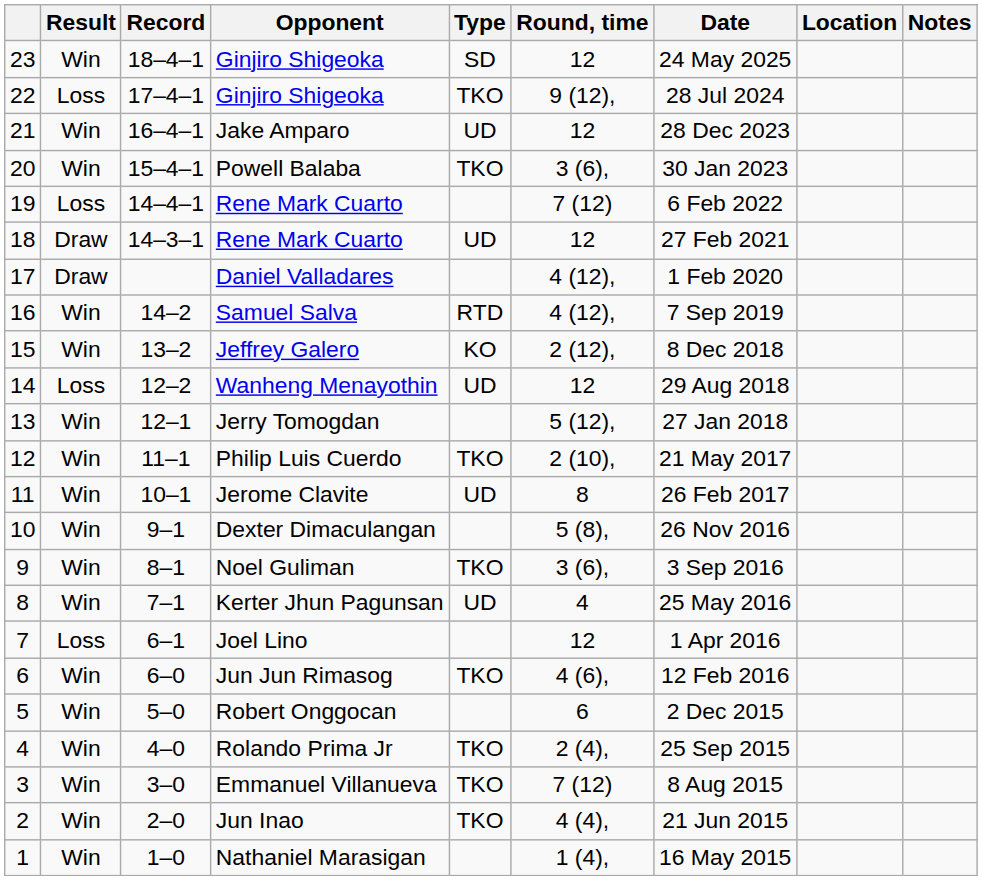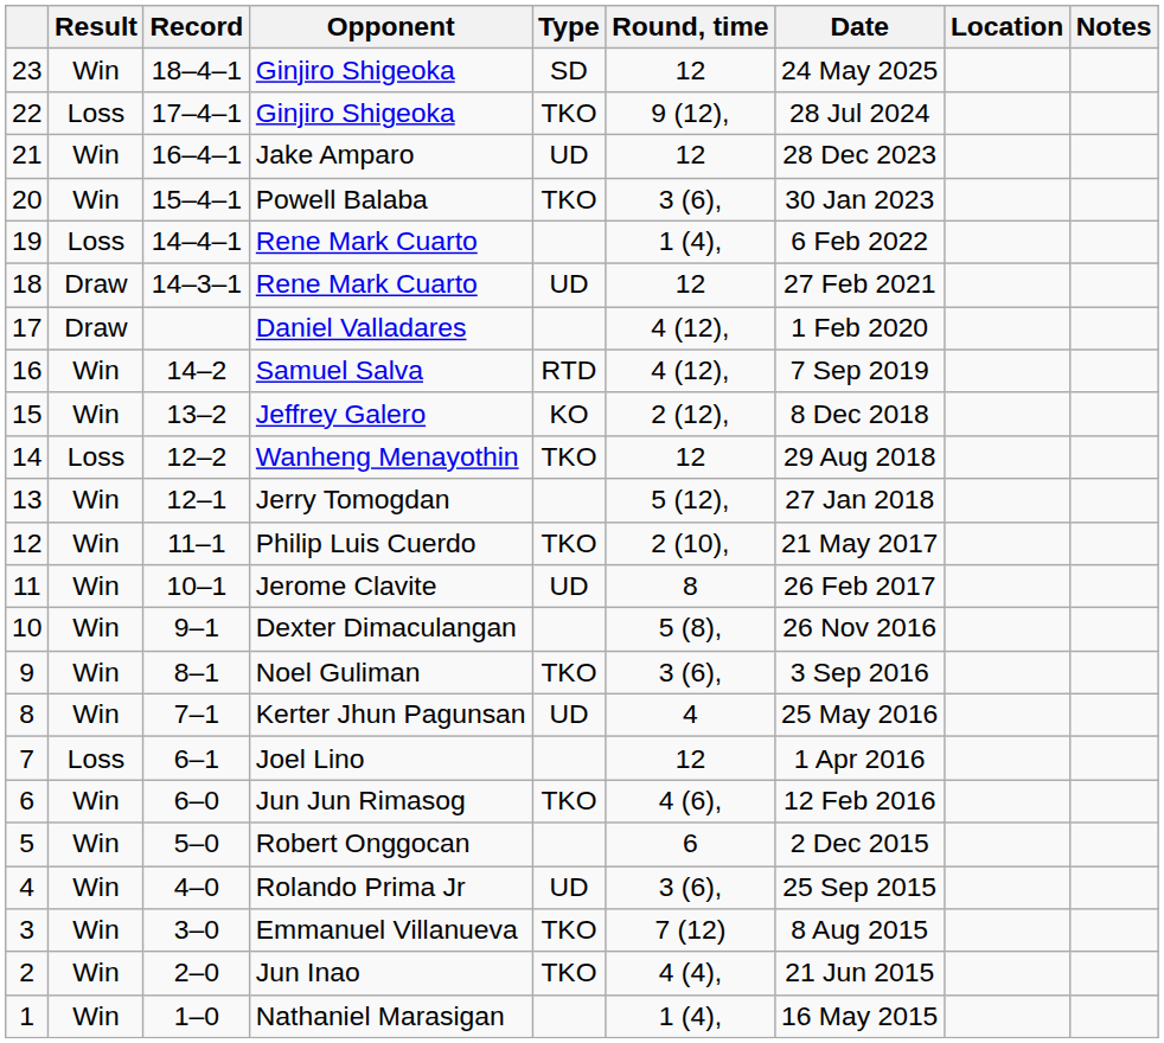19 / Rene Mark Cuarto | Round, time: 7 (12) -> 1 (4),
Wanheng Menayothin | Type: UD -> TKO
Rolando Prima Jr | Type: TKO -> UD
Rolando Prima Jr | Round, time: 2 (4), -> 3 (6),
